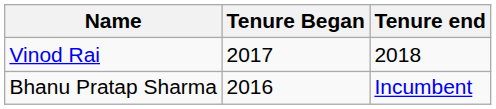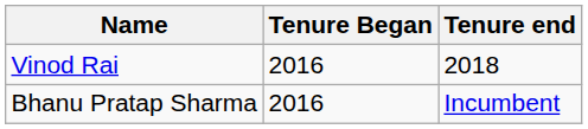Vinod Rai | Tenure Began: 2017 -> 2016
